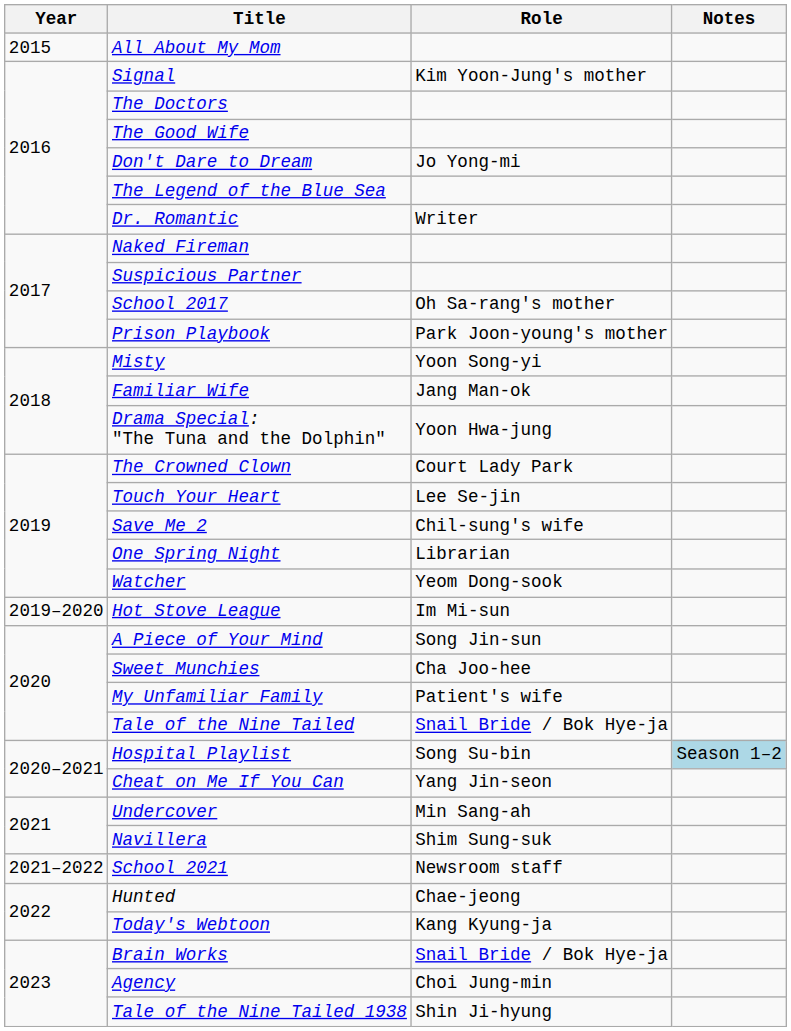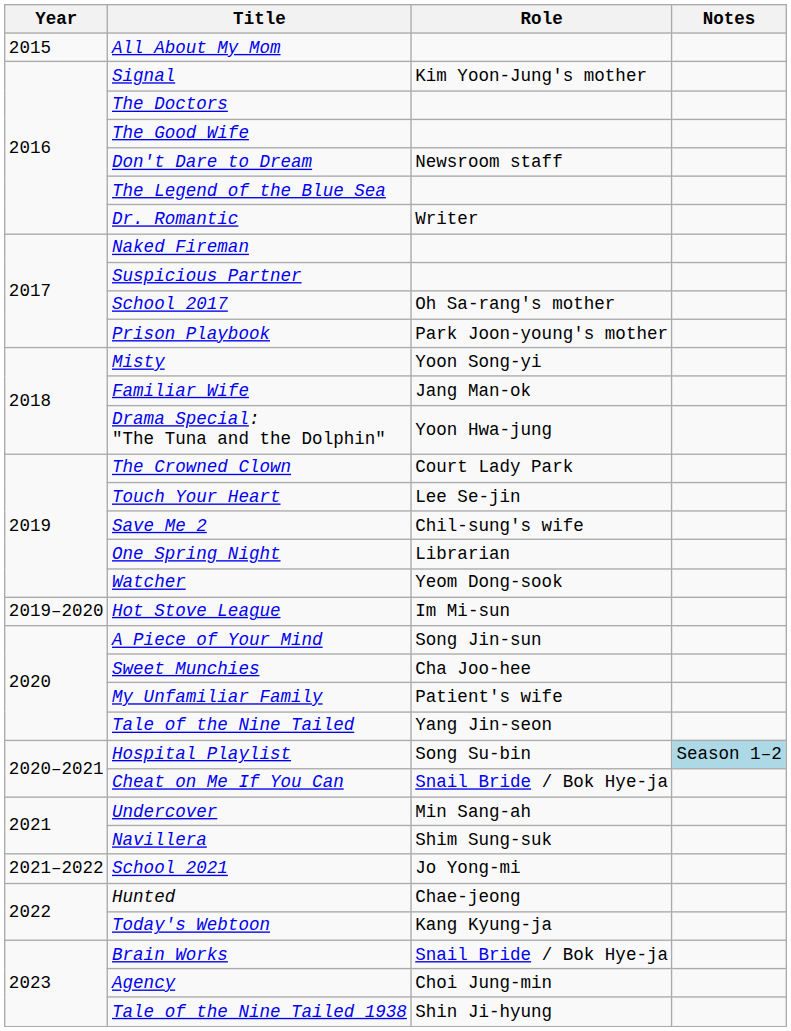Don't Dare to Dream | Role: Jo Yong-mi -> Newsroom staff
Tale of the Nine Tailed | Role: Snail Bride / Bok Hye-ja -> Yang Jin-seon
Cheat on Me If You Can | Role: Yang Jin-seon -> Snail Bride / Bok Hye-ja
School 2021 | Role: Newsroom staff -> Jo Yong-mi
